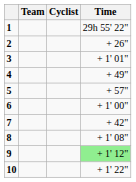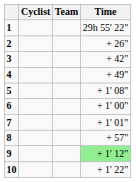columns swapped: Cyclist <-> Team
3 | Time: + 1' 01" -> + 42"
5 | Time: + 57" -> + 1' 08"
7 | Time: + 42" -> + 1' 01"
8 | Time: + 1' 08" -> + 57"
